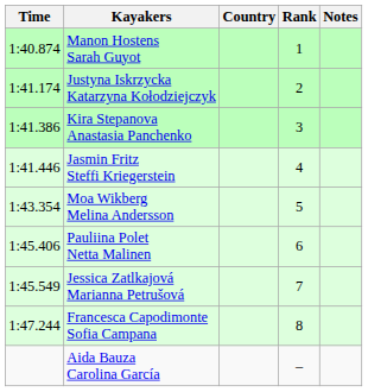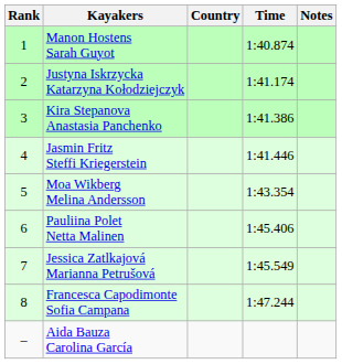columns swapped: Rank <-> Time
